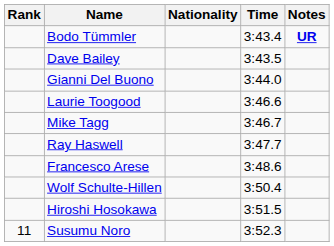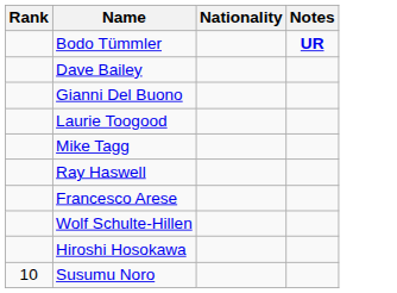- column: Time | 3:43.4 | 3:43.5 | 3:44.0 | 3:46.6 | 3:46.7 | 3:47.7 | 3:48.6 | 3:50.4 | 3:51.5 | 3:52.3
Susumu Noro | Rank: 11 -> 10
